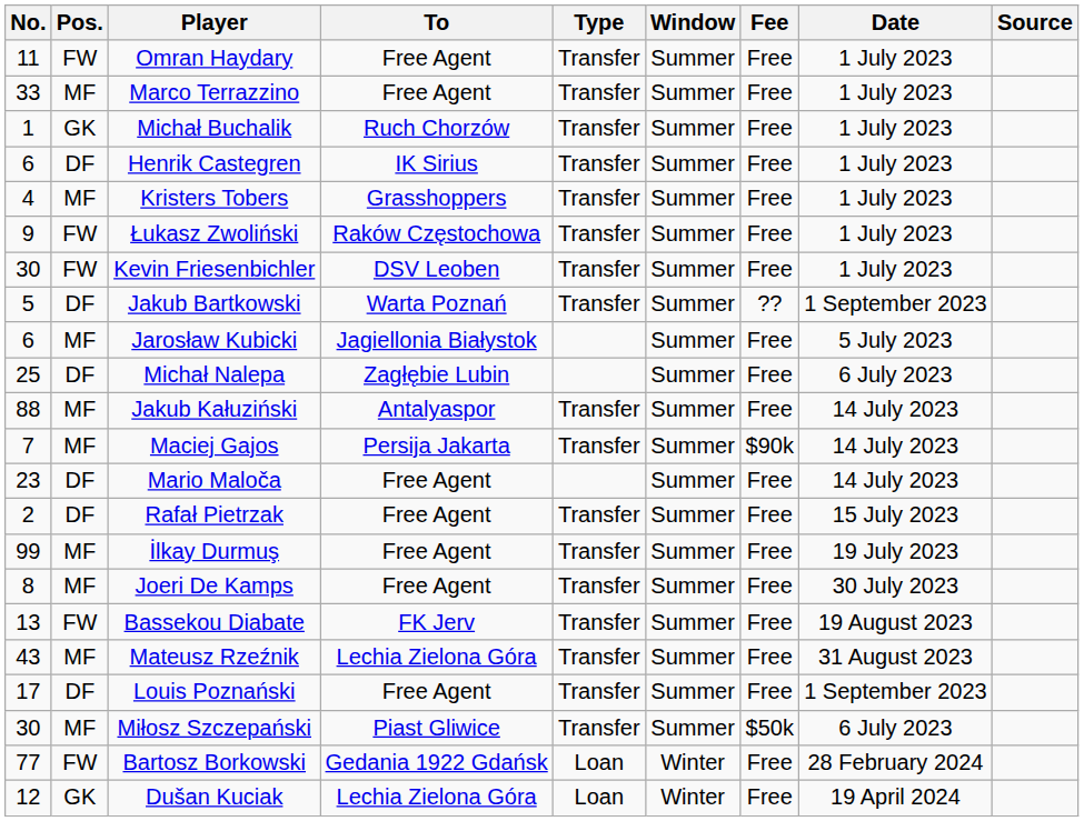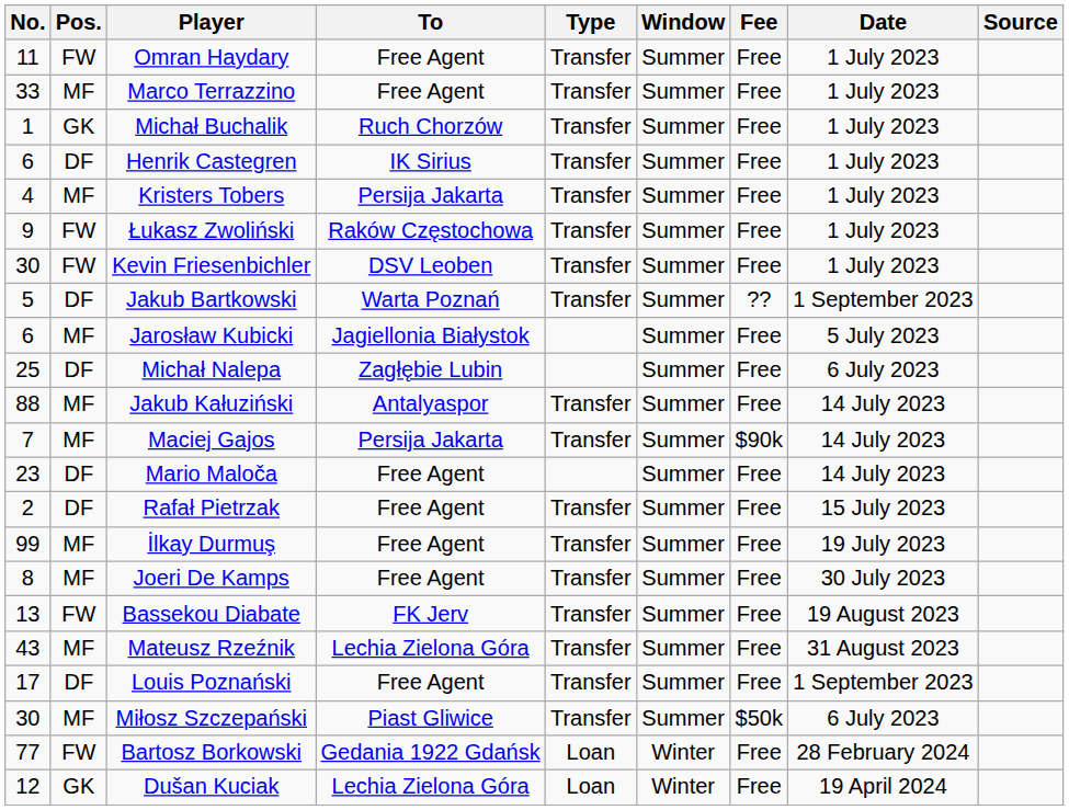Kristers Tobers | To: Grasshoppers -> Persija Jakarta
